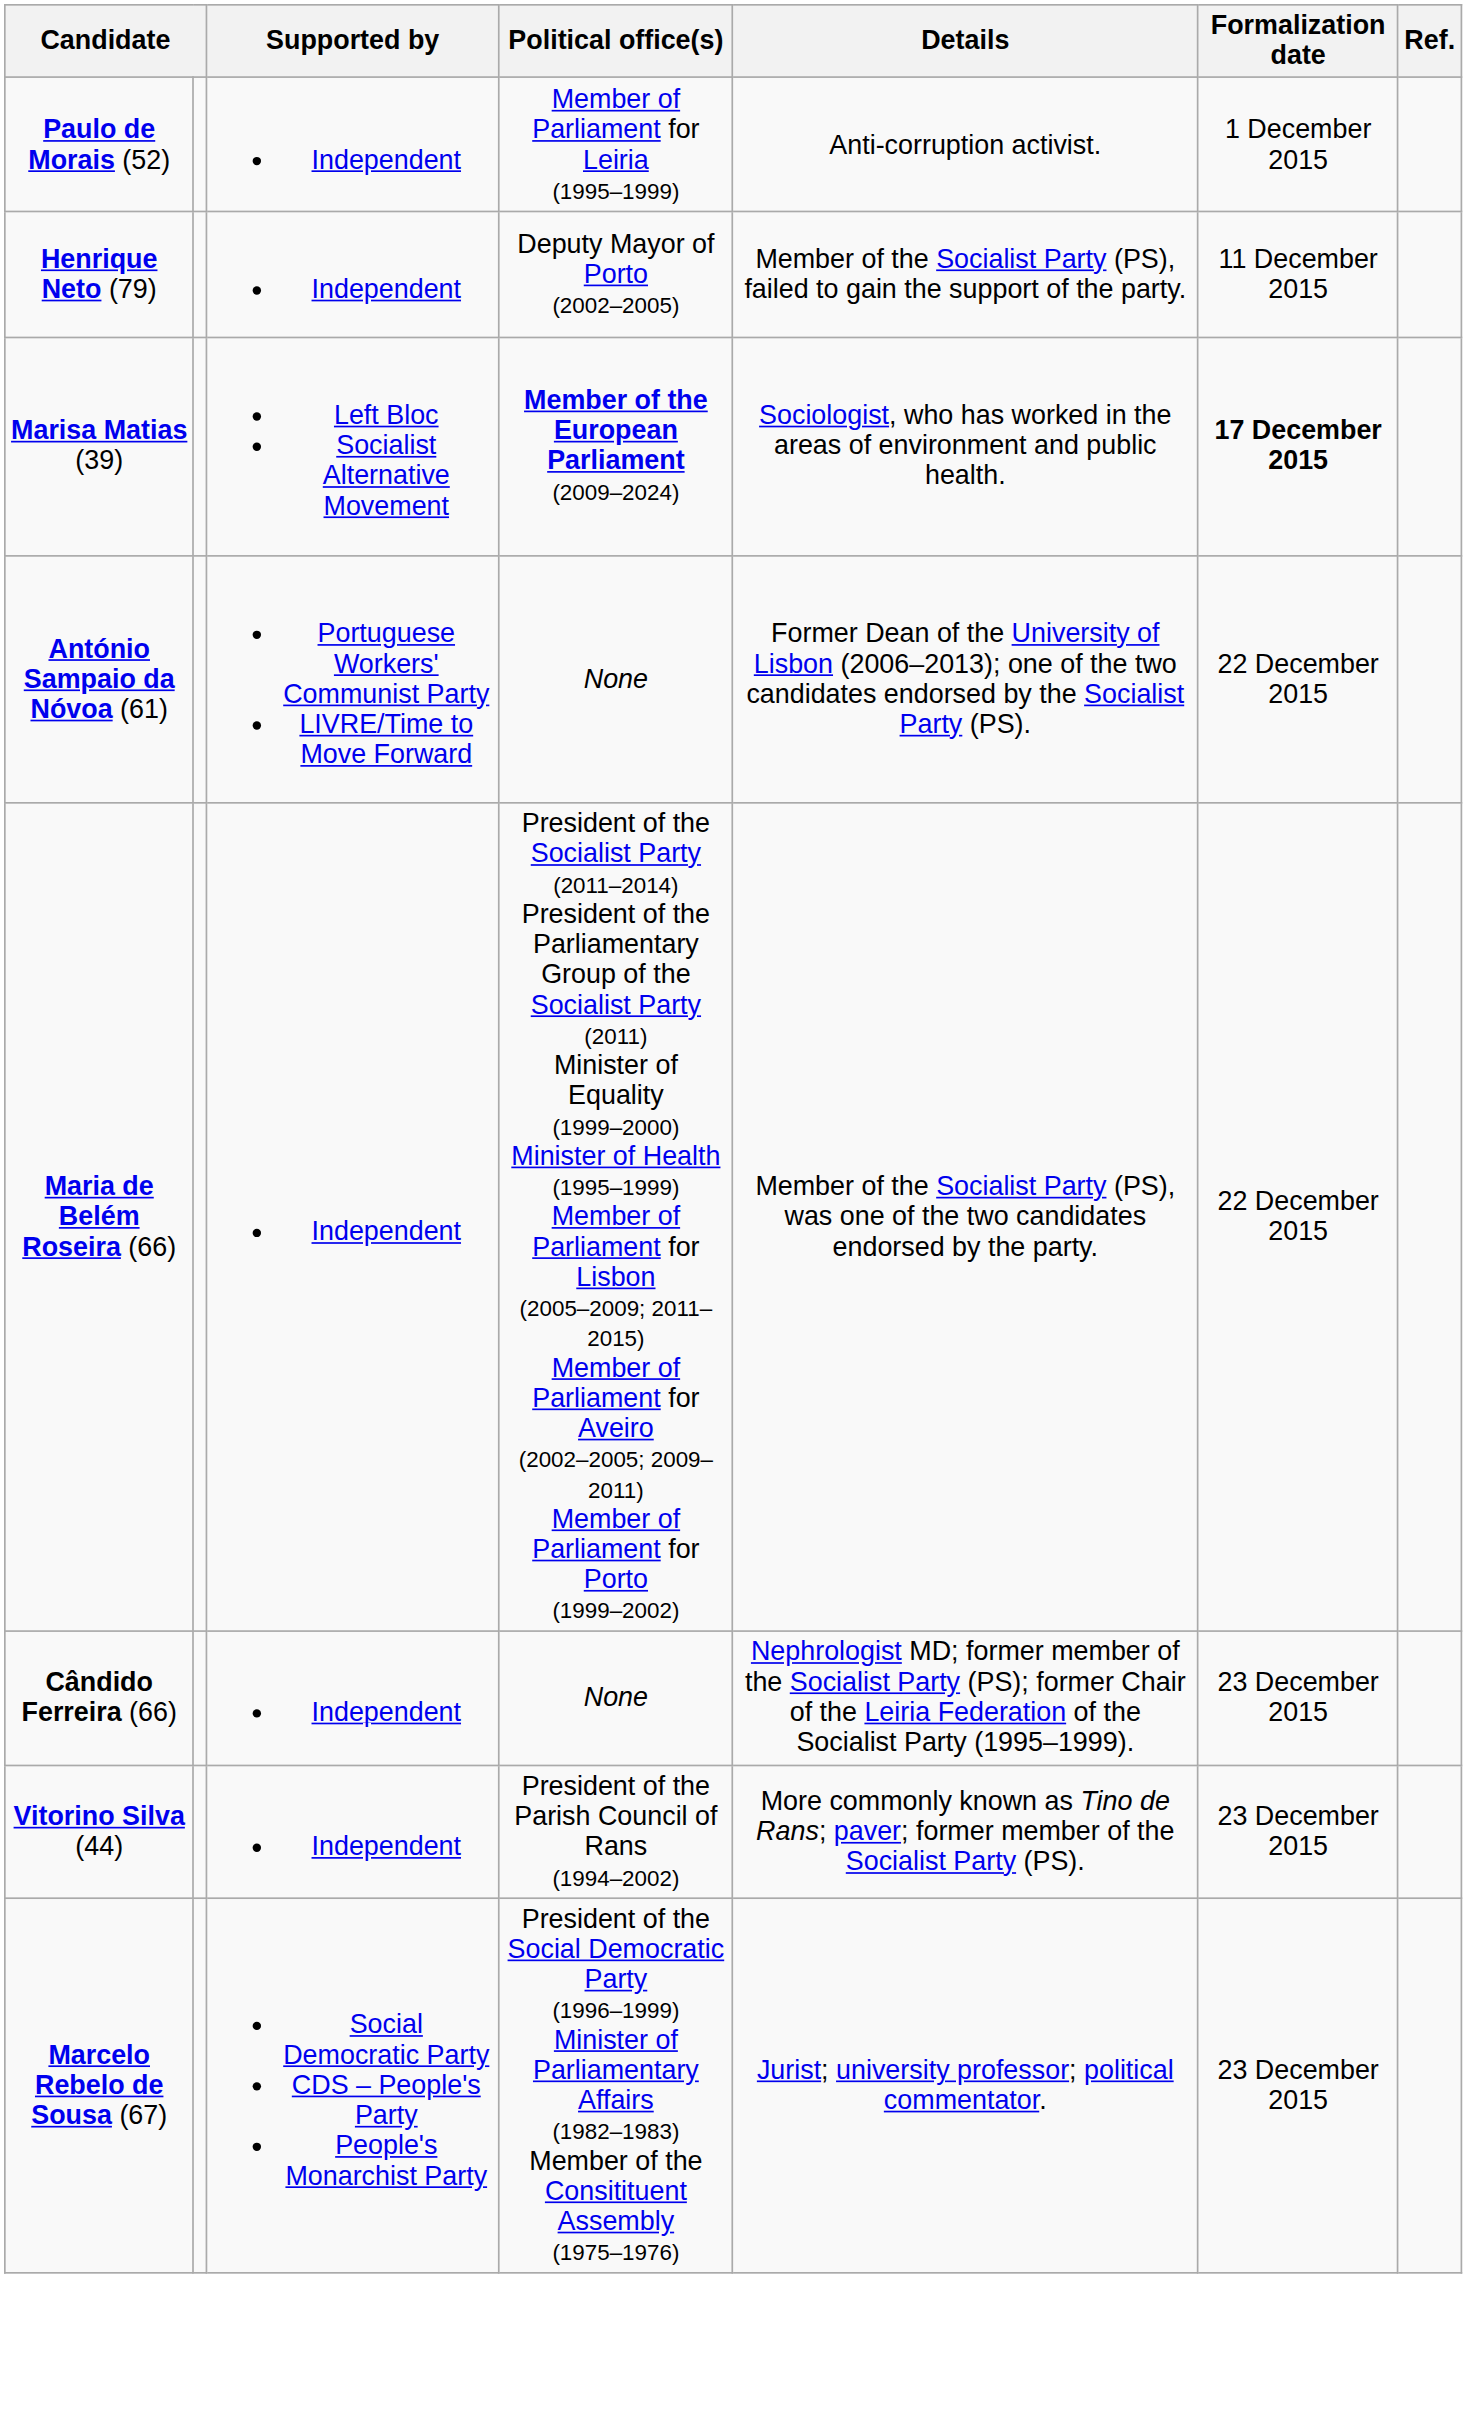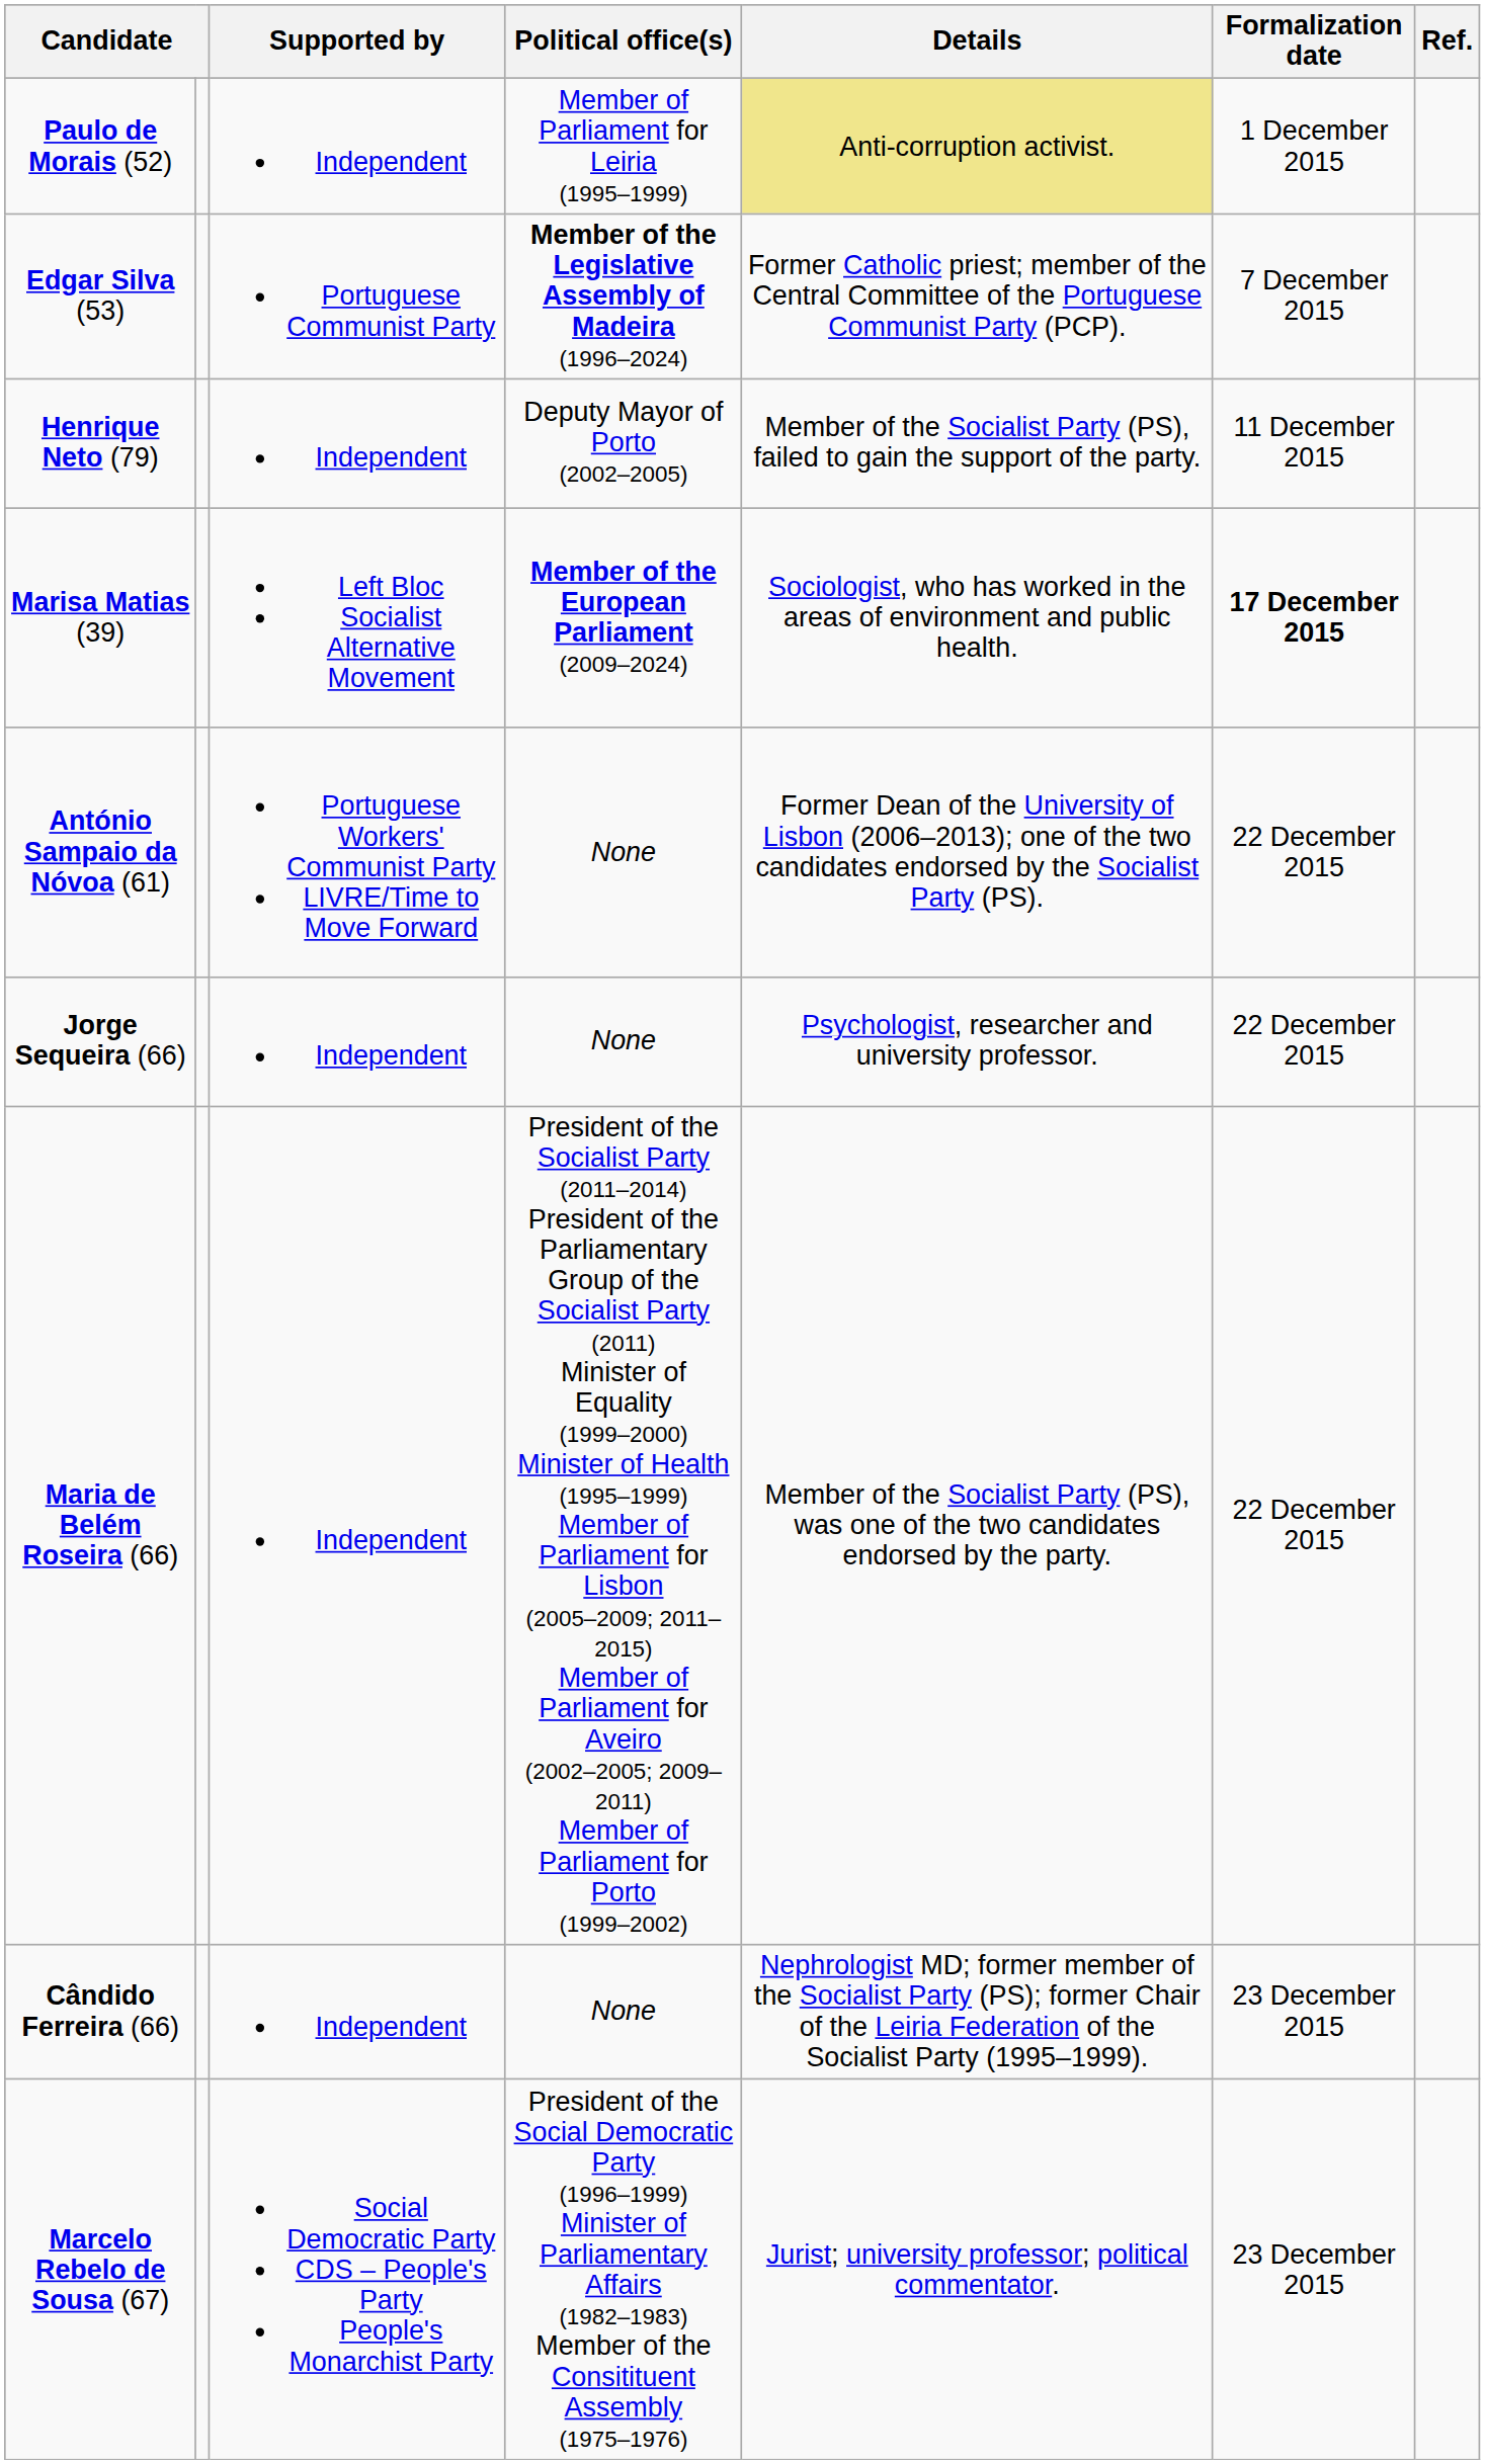Paulo de Morais (52) | Details: no background -> khaki background
+ row: Edgar Silva (53) | Portuguese Communist Party | Member of the Legislative Assembly of Madeira (1996–2024) | Former Catholic priest; member of the Central Committee of the Portuguese Communist Party (PCP). | 7 December 2015
+ row: Jorge Sequeira (66) | Independent | None | Psychologist, researcher and university professor. | 22 December 2015
- row: Vitorino Silva (44) | Independent | President of the Parish Council of Rans (1994–2002) | More commonly known as Tino de Rans; paver; former member of the Socialist Party (PS). | 23 December 2015
